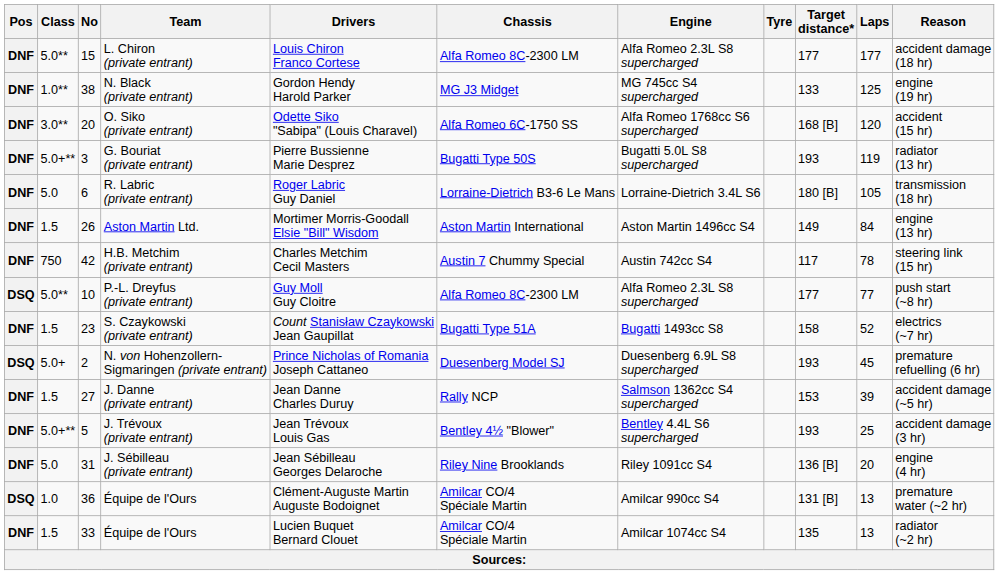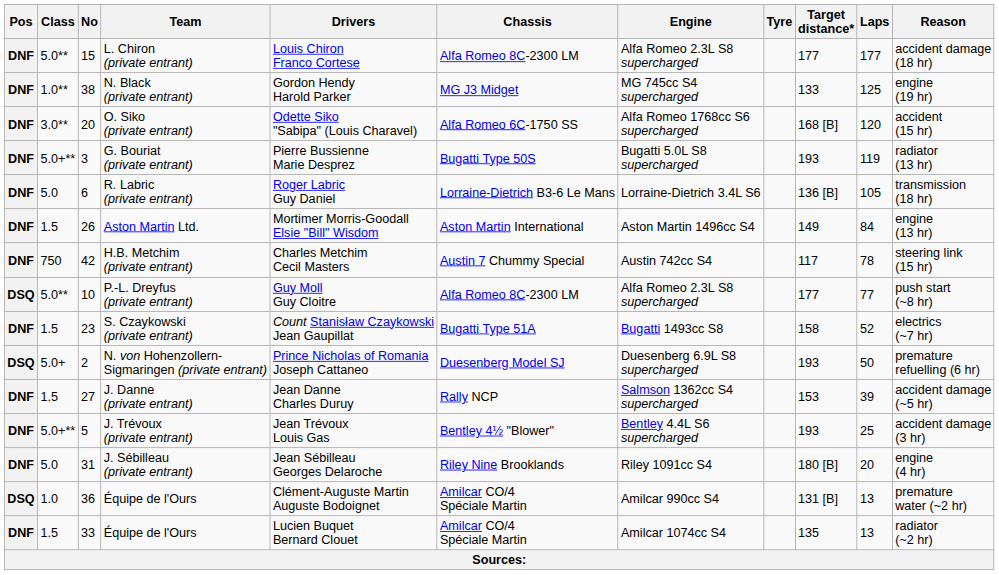R. Labric (private entrant) | Target distance*: 180 [B] -> 136 [B]
N. von Hohenzollern- Sigmaringen (private entrant) | Laps: 45 -> 50
J. Sébilleau (private entrant) | Target distance*: 136 [B] -> 180 [B]
